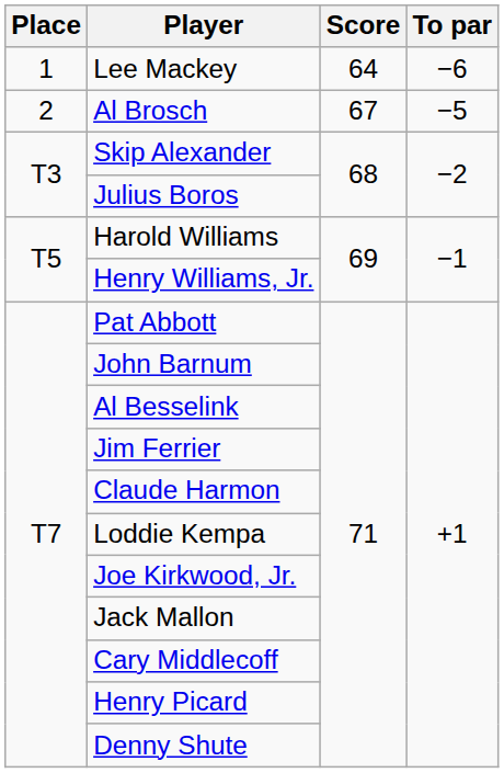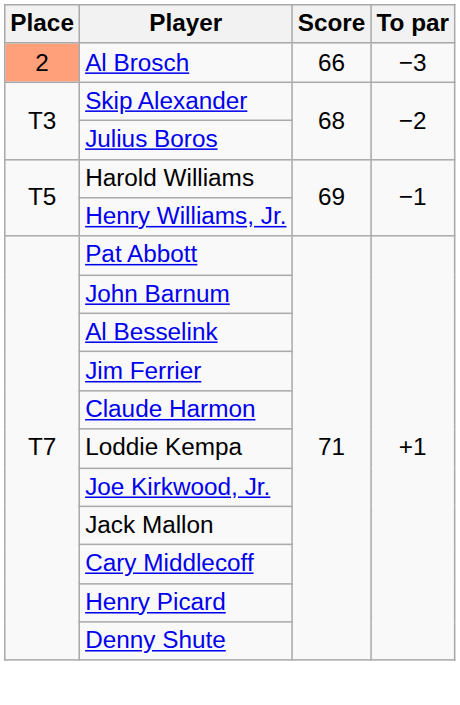- row: 1 | Lee Mackey | 64 | −6
Al Brosch | Place: no background -> lightsalmon background
Al Brosch | Score: 67 -> 66
Al Brosch | To par: −5 -> −3
